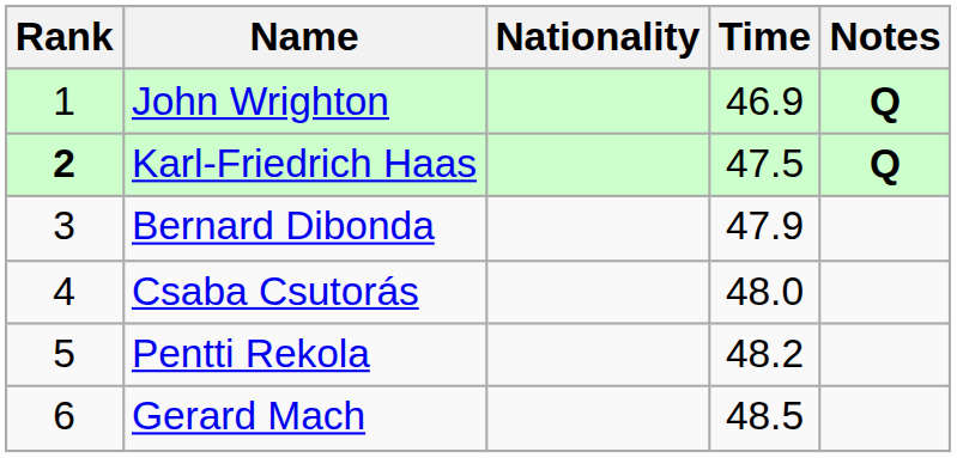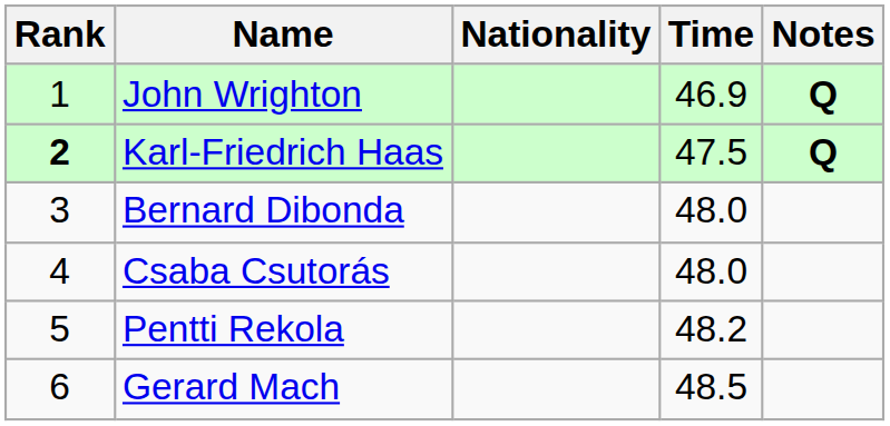Bernard Dibonda | Time: 47.9 -> 48.0
